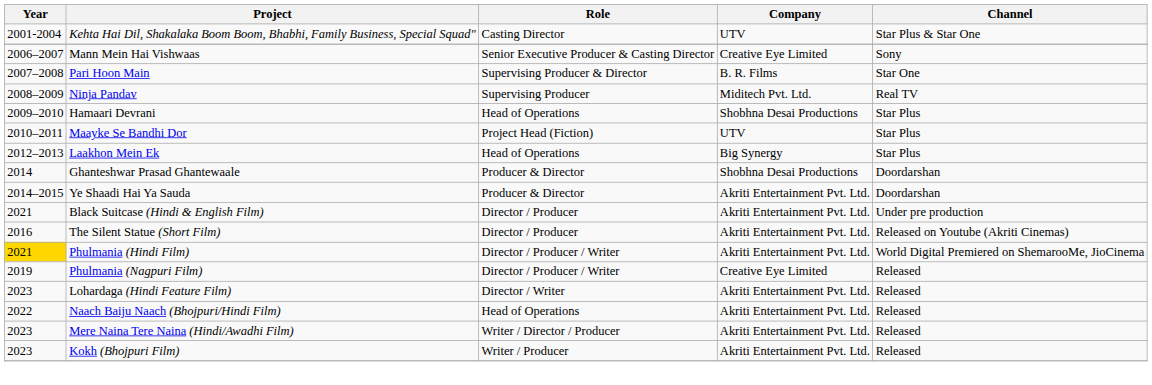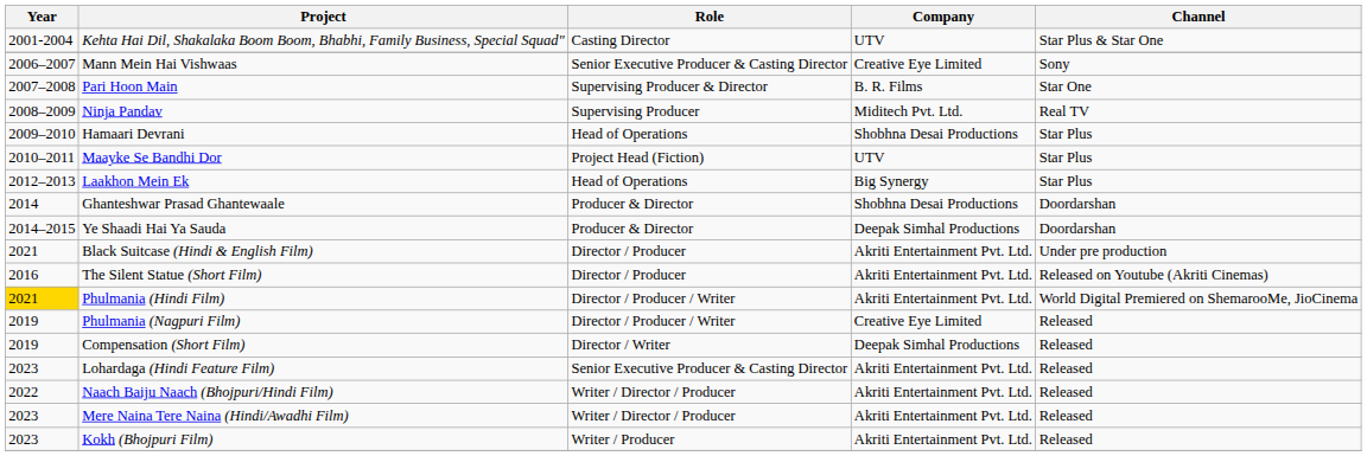Ye Shaadi Hai Ya Sauda | Company: Akriti Entertainment Pvt. Ltd. -> Deepak Simhal Productions
+ row: 2019 | Compensation (Short Film) | Director / Writer | Deepak Simhal Productions | Released
Lohardaga (Hindi Feature Film) | Role: Director / Writer -> Senior Executive Producer & Casting Director
Naach Baiju Naach (Bhojpuri/Hindi Film) | Role: Head of Operations -> Writer / Director / Producer
